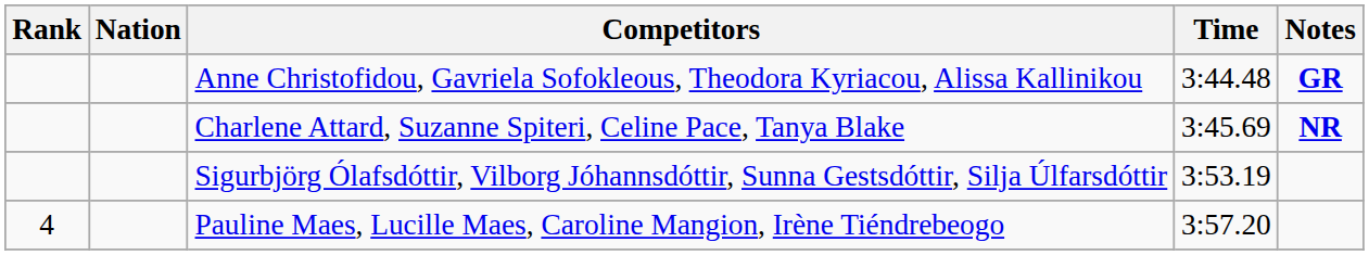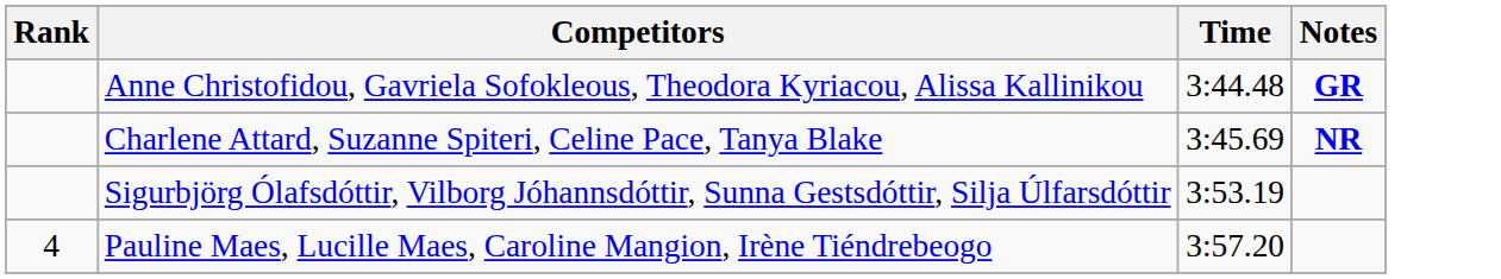- column: Nation
